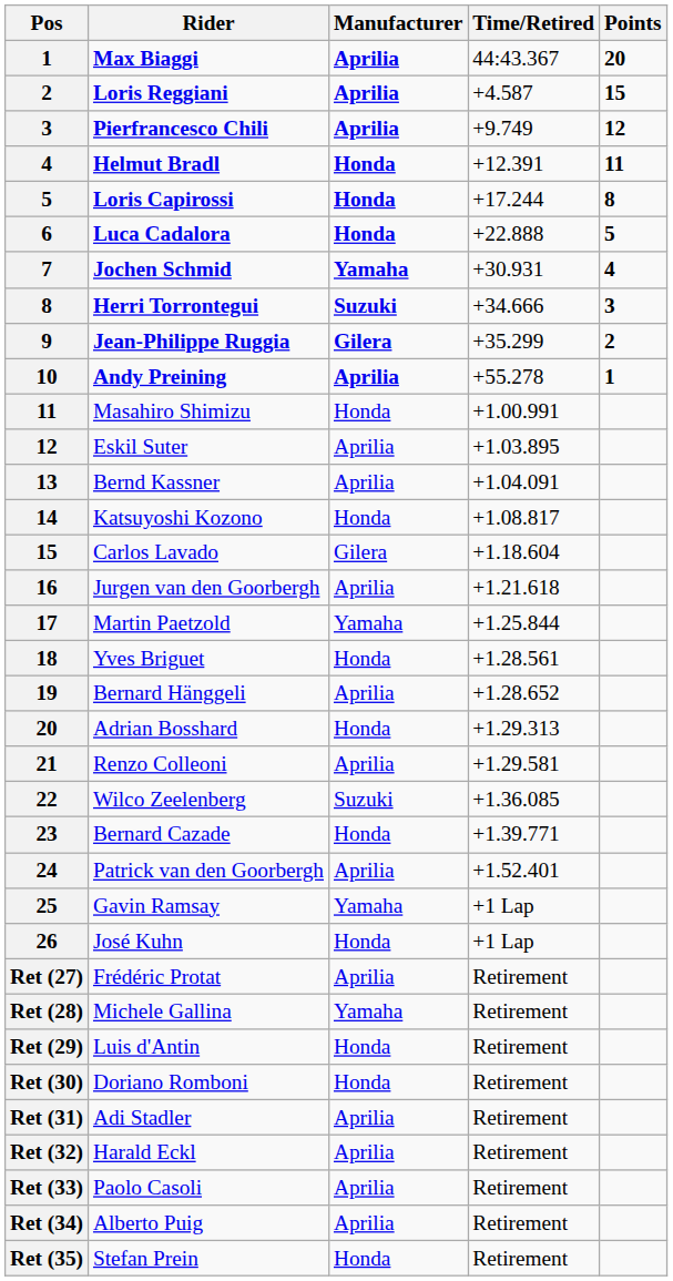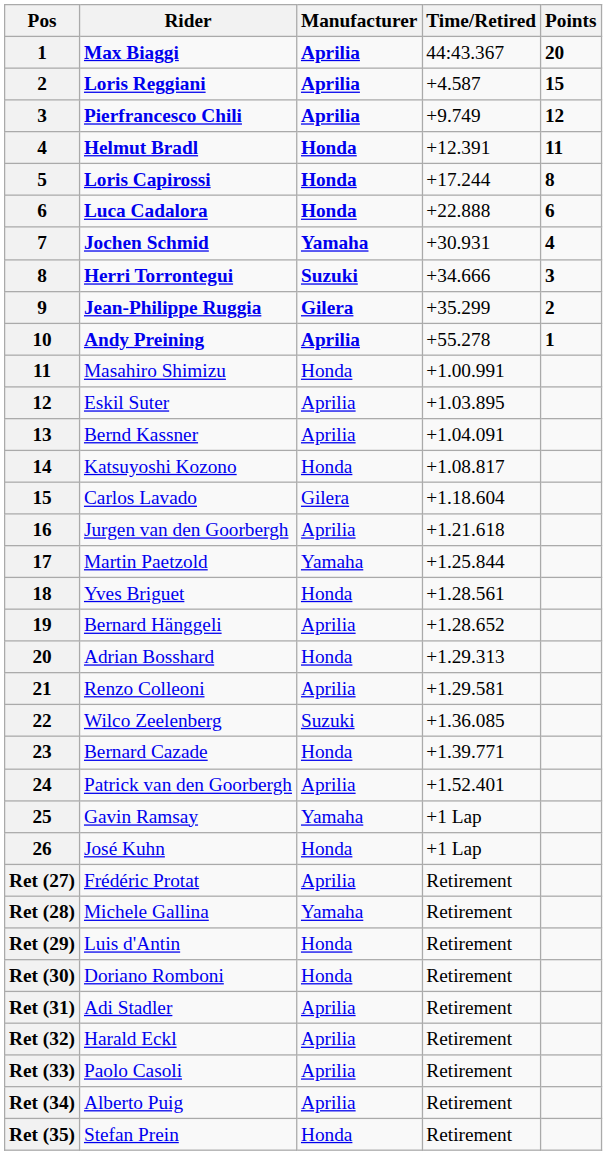Luca Cadalora | Points: 5 -> 6
